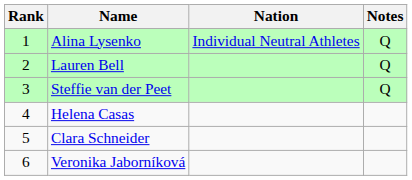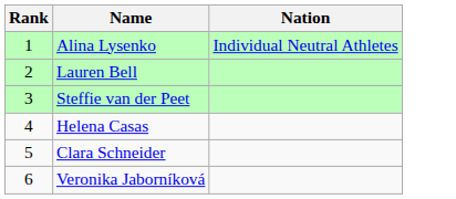- column: Notes | Q | Q | Q
